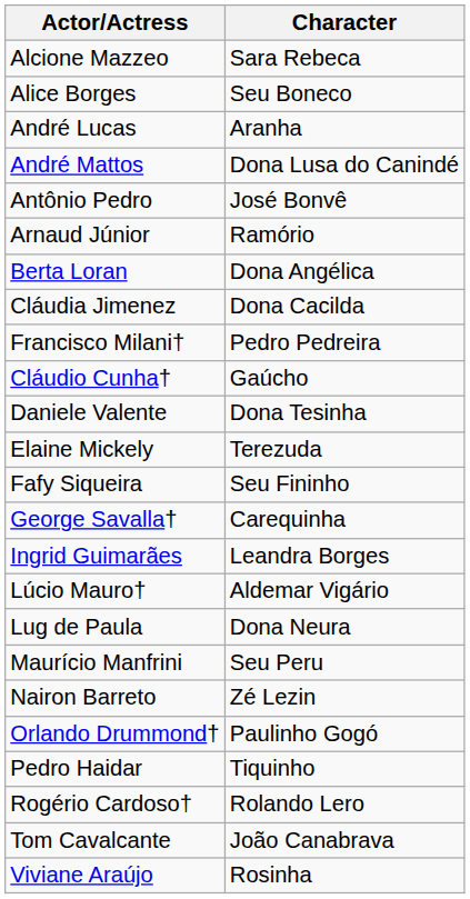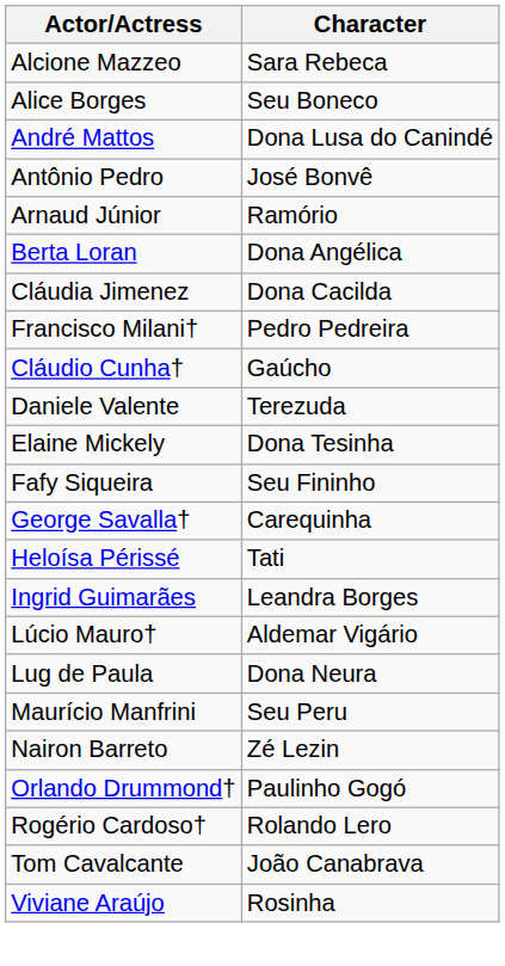- row: André Lucas | Aranha
Daniele Valente | Character: Dona Tesinha -> Terezuda
Elaine Mickely | Character: Terezuda -> Dona Tesinha
+ row: Heloísa Périssé | Tati
- row: Pedro Haidar | Tiquinho
